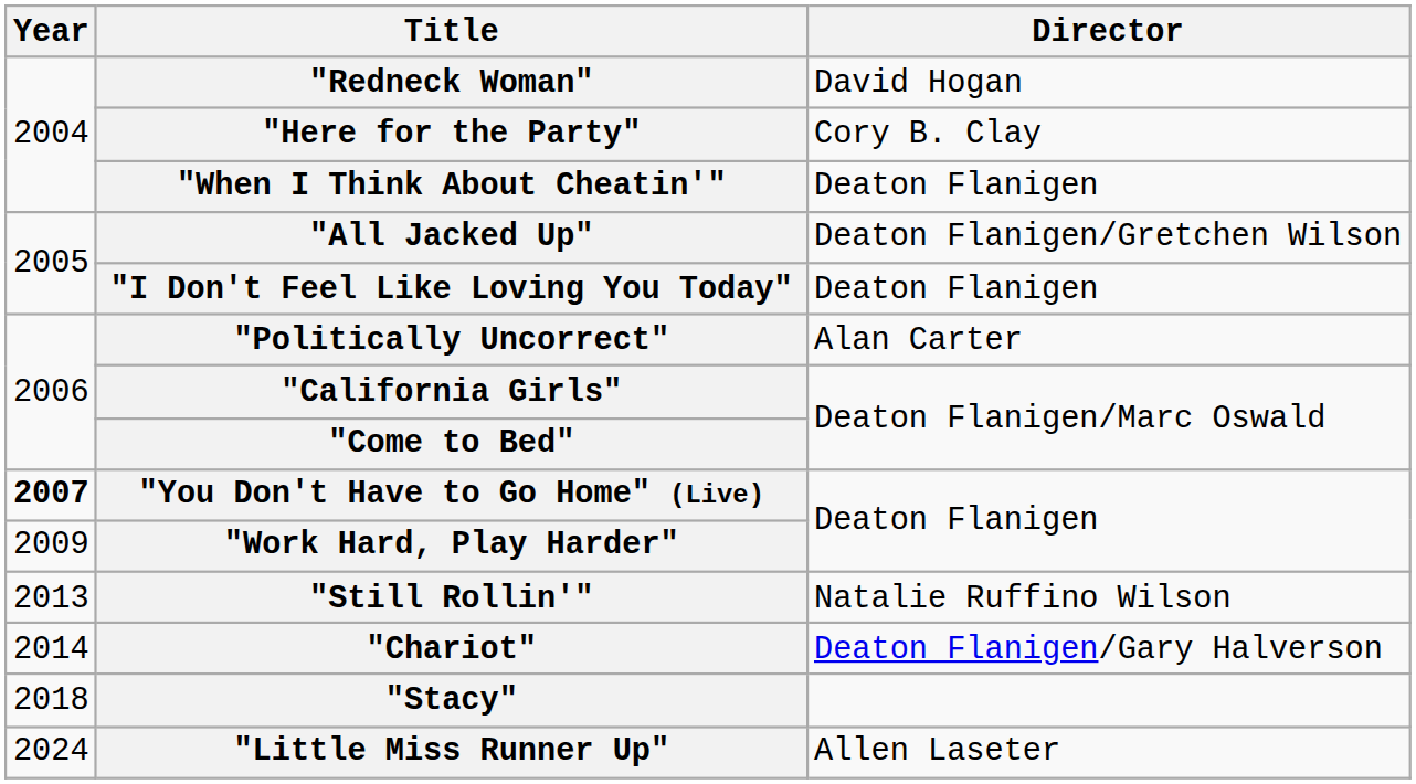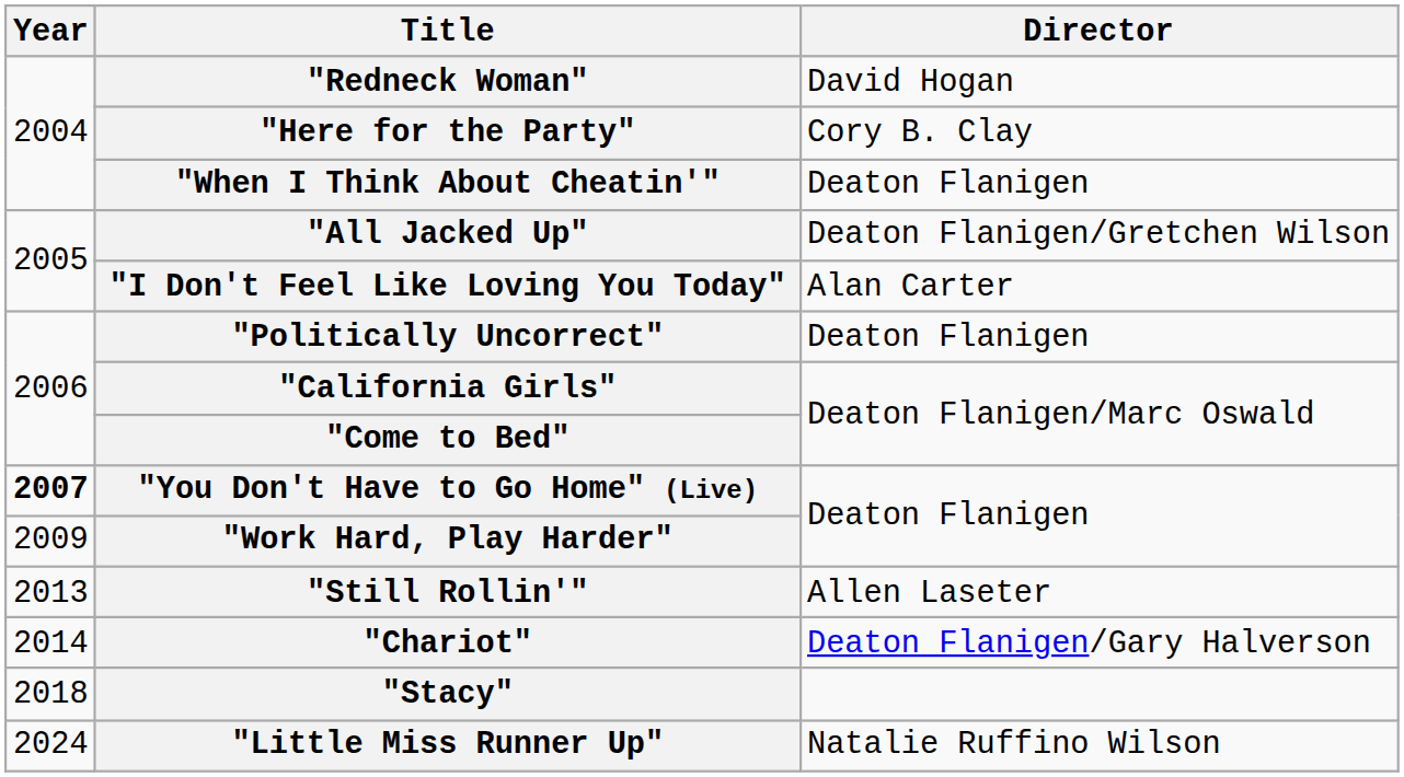"I Don't Feel Like Loving You Today" | Director: Deaton Flanigen -> Alan Carter
"Politically Uncorrect" | Director: Alan Carter -> Deaton Flanigen
"Still Rollin'" | Director: Natalie Ruffino Wilson -> Allen Laseter
"Little Miss Runner Up" | Director: Allen Laseter -> Natalie Ruffino Wilson
